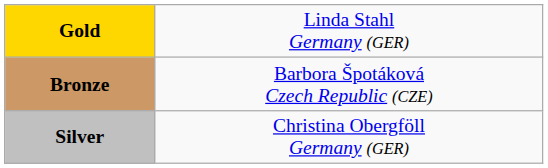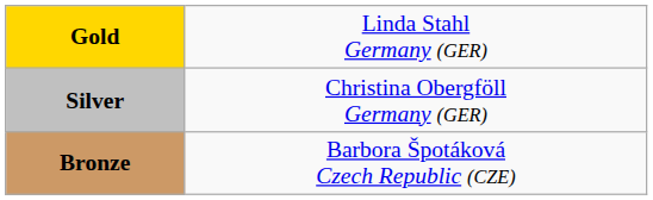rows swapped: Silver <-> Bronze
